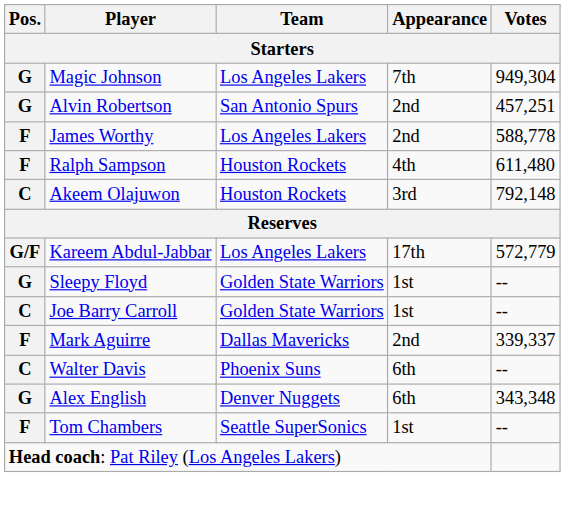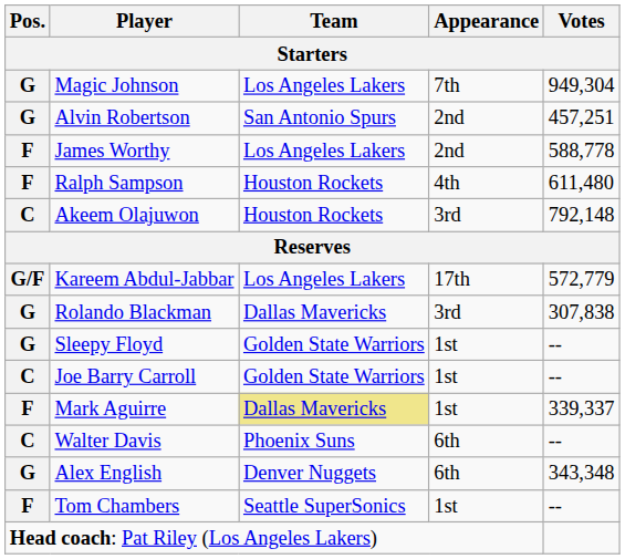+ row: G | Rolando Blackman | Dallas Mavericks | 3rd | 307,838
Mark Aguirre | Team: no background -> khaki background
Mark Aguirre | Appearance: 2nd -> 1st
